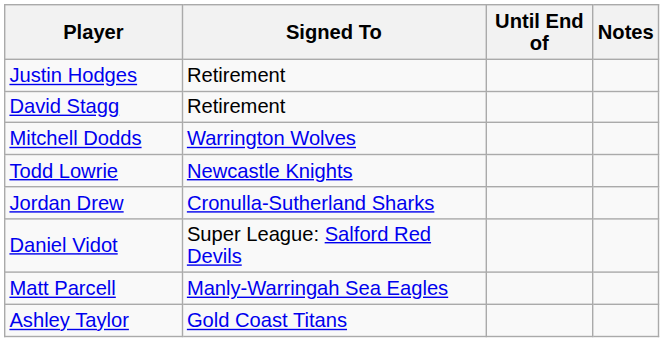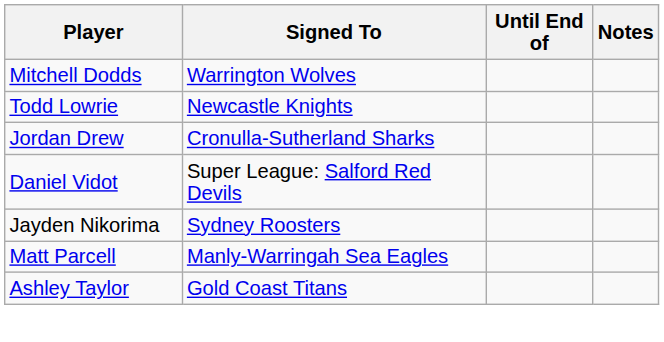- row: Justin Hodges | Retirement
- row: David Stagg | Retirement
+ row: Jayden Nikorima | Sydney Roosters
